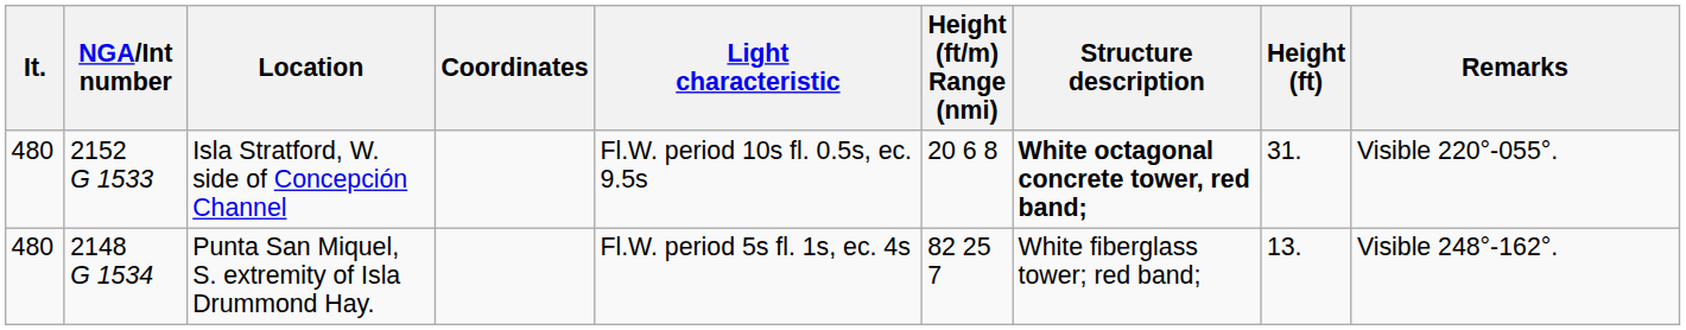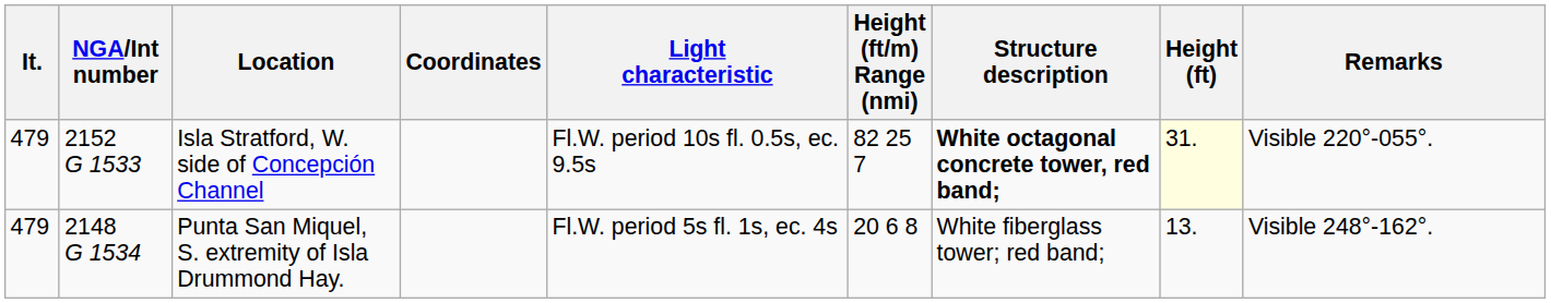Isla Stratford, W. side of Concepción Channel | It.: 480 -> 479
Isla Stratford, W. side of Concepción Channel | Height (ft/m) Range (nmi): 20 6 8 -> 82 25 7
Isla Stratford, W. side of Concepción Channel | Height (ft): no background -> lightyellow background
Punta San Miquel, S. extremity of Isla Drummond Hay. | It.: 480 -> 479
Punta San Miquel, S. extremity of Isla Drummond Hay. | Height (ft/m) Range (nmi): 82 25 7 -> 20 6 8
